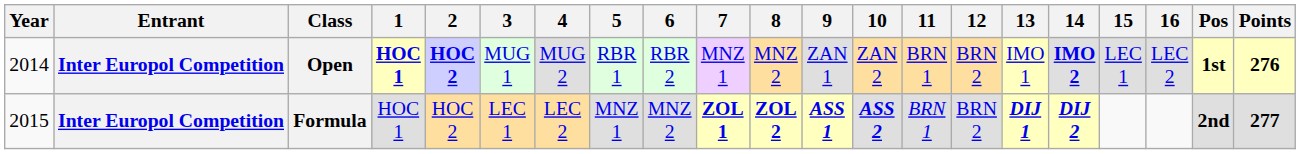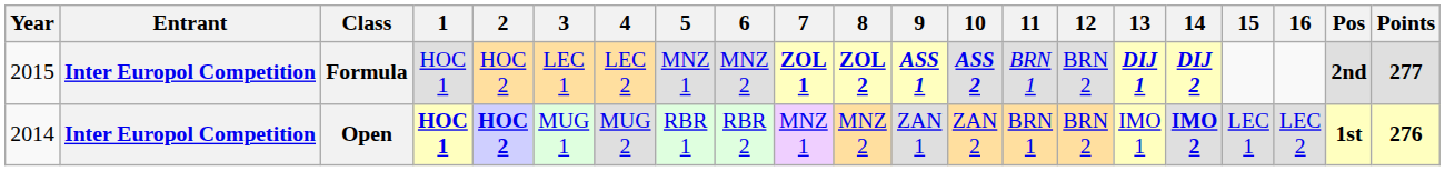rows swapped: Open <-> Formula
